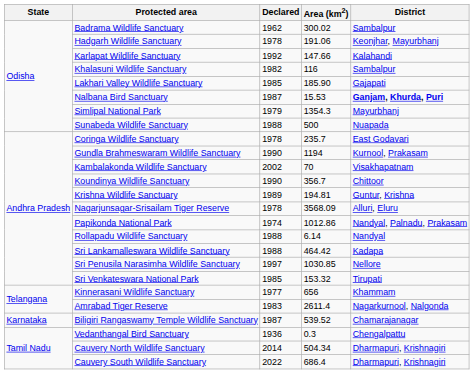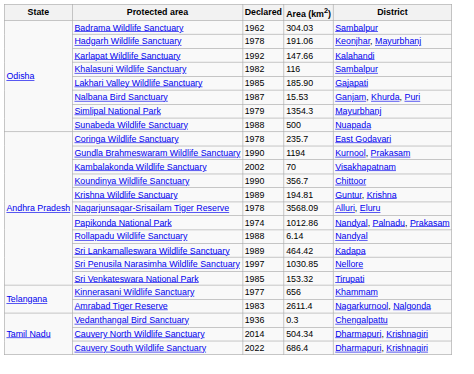Badrama Wildlife Sanctuary | Area (km2): 300.02 -> 304.03
Nalbana Bird Sanctuary | District: bold -> normal
Sri Lankamalleswara Wildlife Sanctuary | Declared: 1988 -> 1989
- row: Karnataka | Biligiri Rangaswamy Temple Wildlife Sanctuary | 1987 | 539.52 | Chamarajanagar
